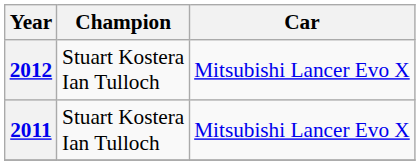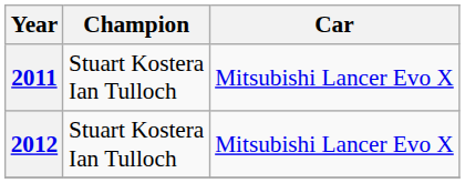rows swapped: 2011 <-> 2012
